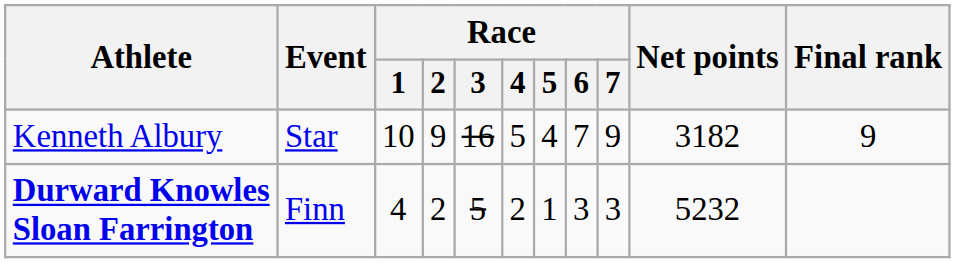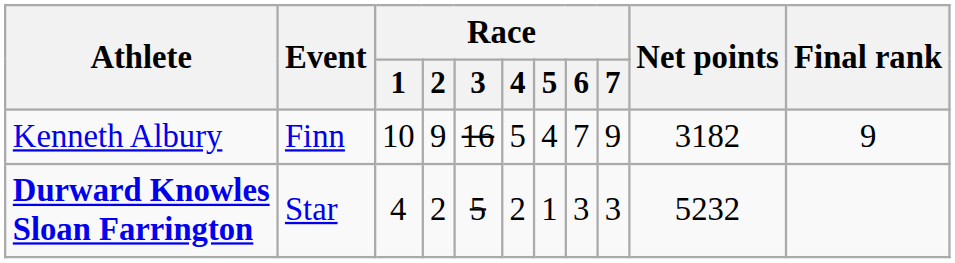Kenneth Albury | Event: Star -> Finn
Durward Knowles Sloan Farrington | Event: Finn -> Star
